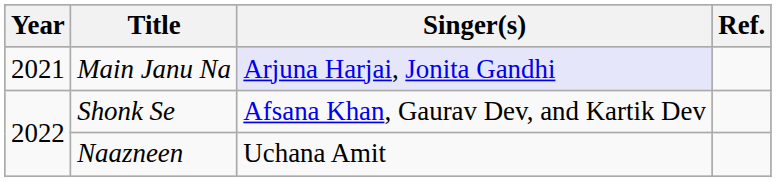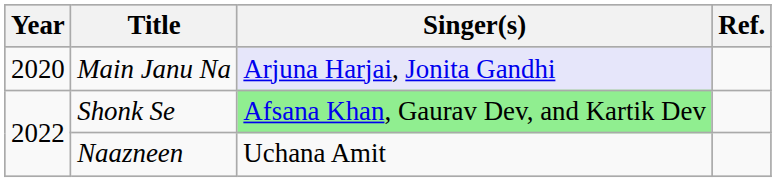Main Janu Na | Year: 2021 -> 2020
Shonk Se | Singer(s): no background -> lightgreen background
